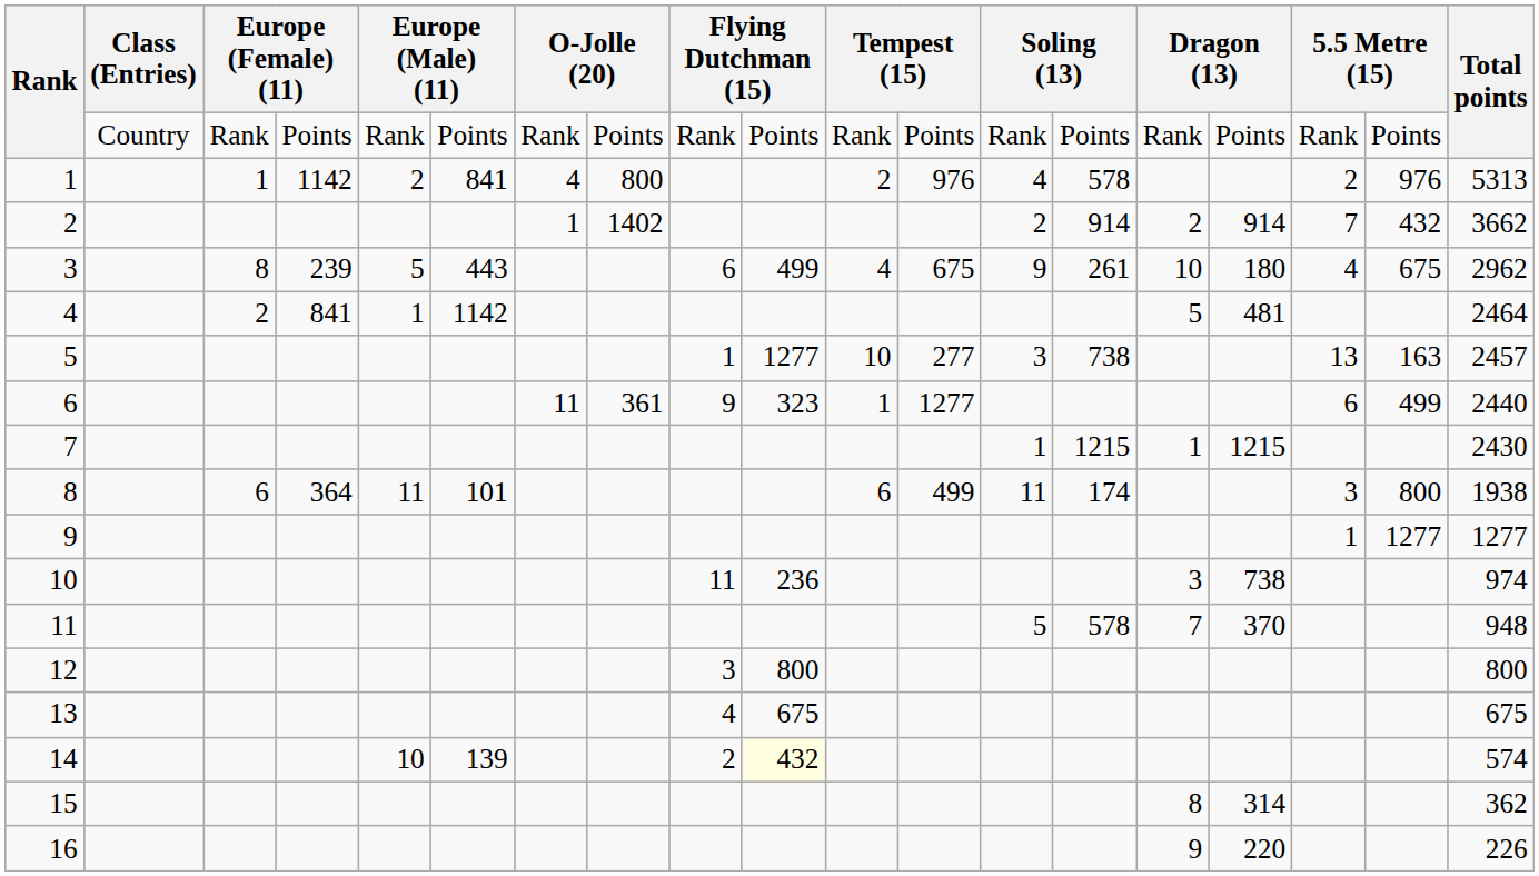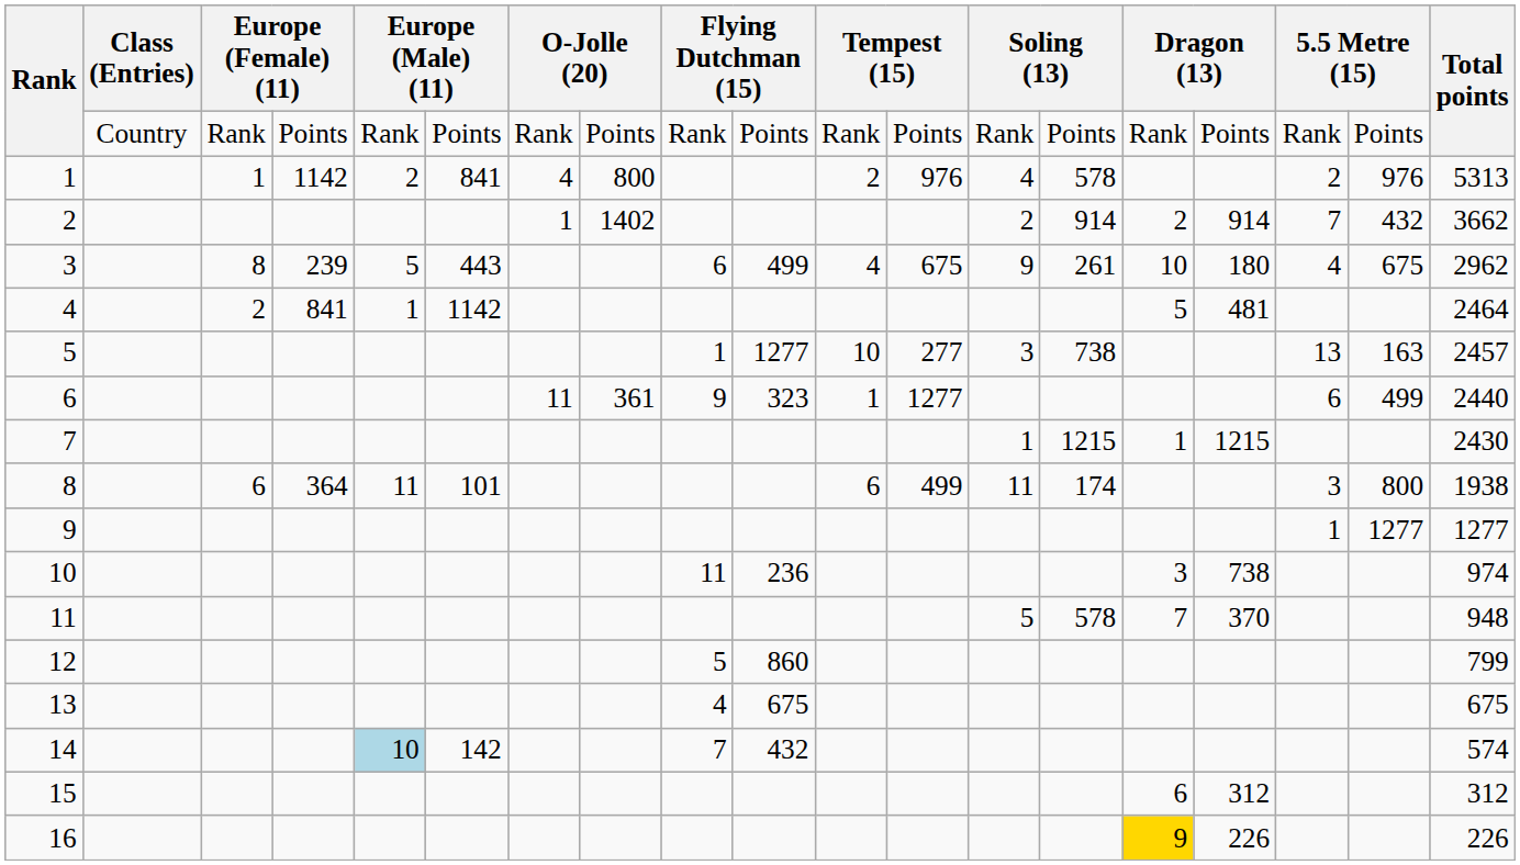12 | column 9: 3 -> 5
12 | column 10: 800 -> 860
12 | Total points: 800 -> 799
14 | column 5: no background -> lightblue background
14 | column 6: 139 -> 142
14 | column 9: 2 -> 7
14 | column 10: lightyellow background -> no background
15 | column 15: 8 -> 6
15 | column 16: 314 -> 312
15 | Total points: 362 -> 312
16 | column 15: no background -> gold background
16 | column 16: 220 -> 226
